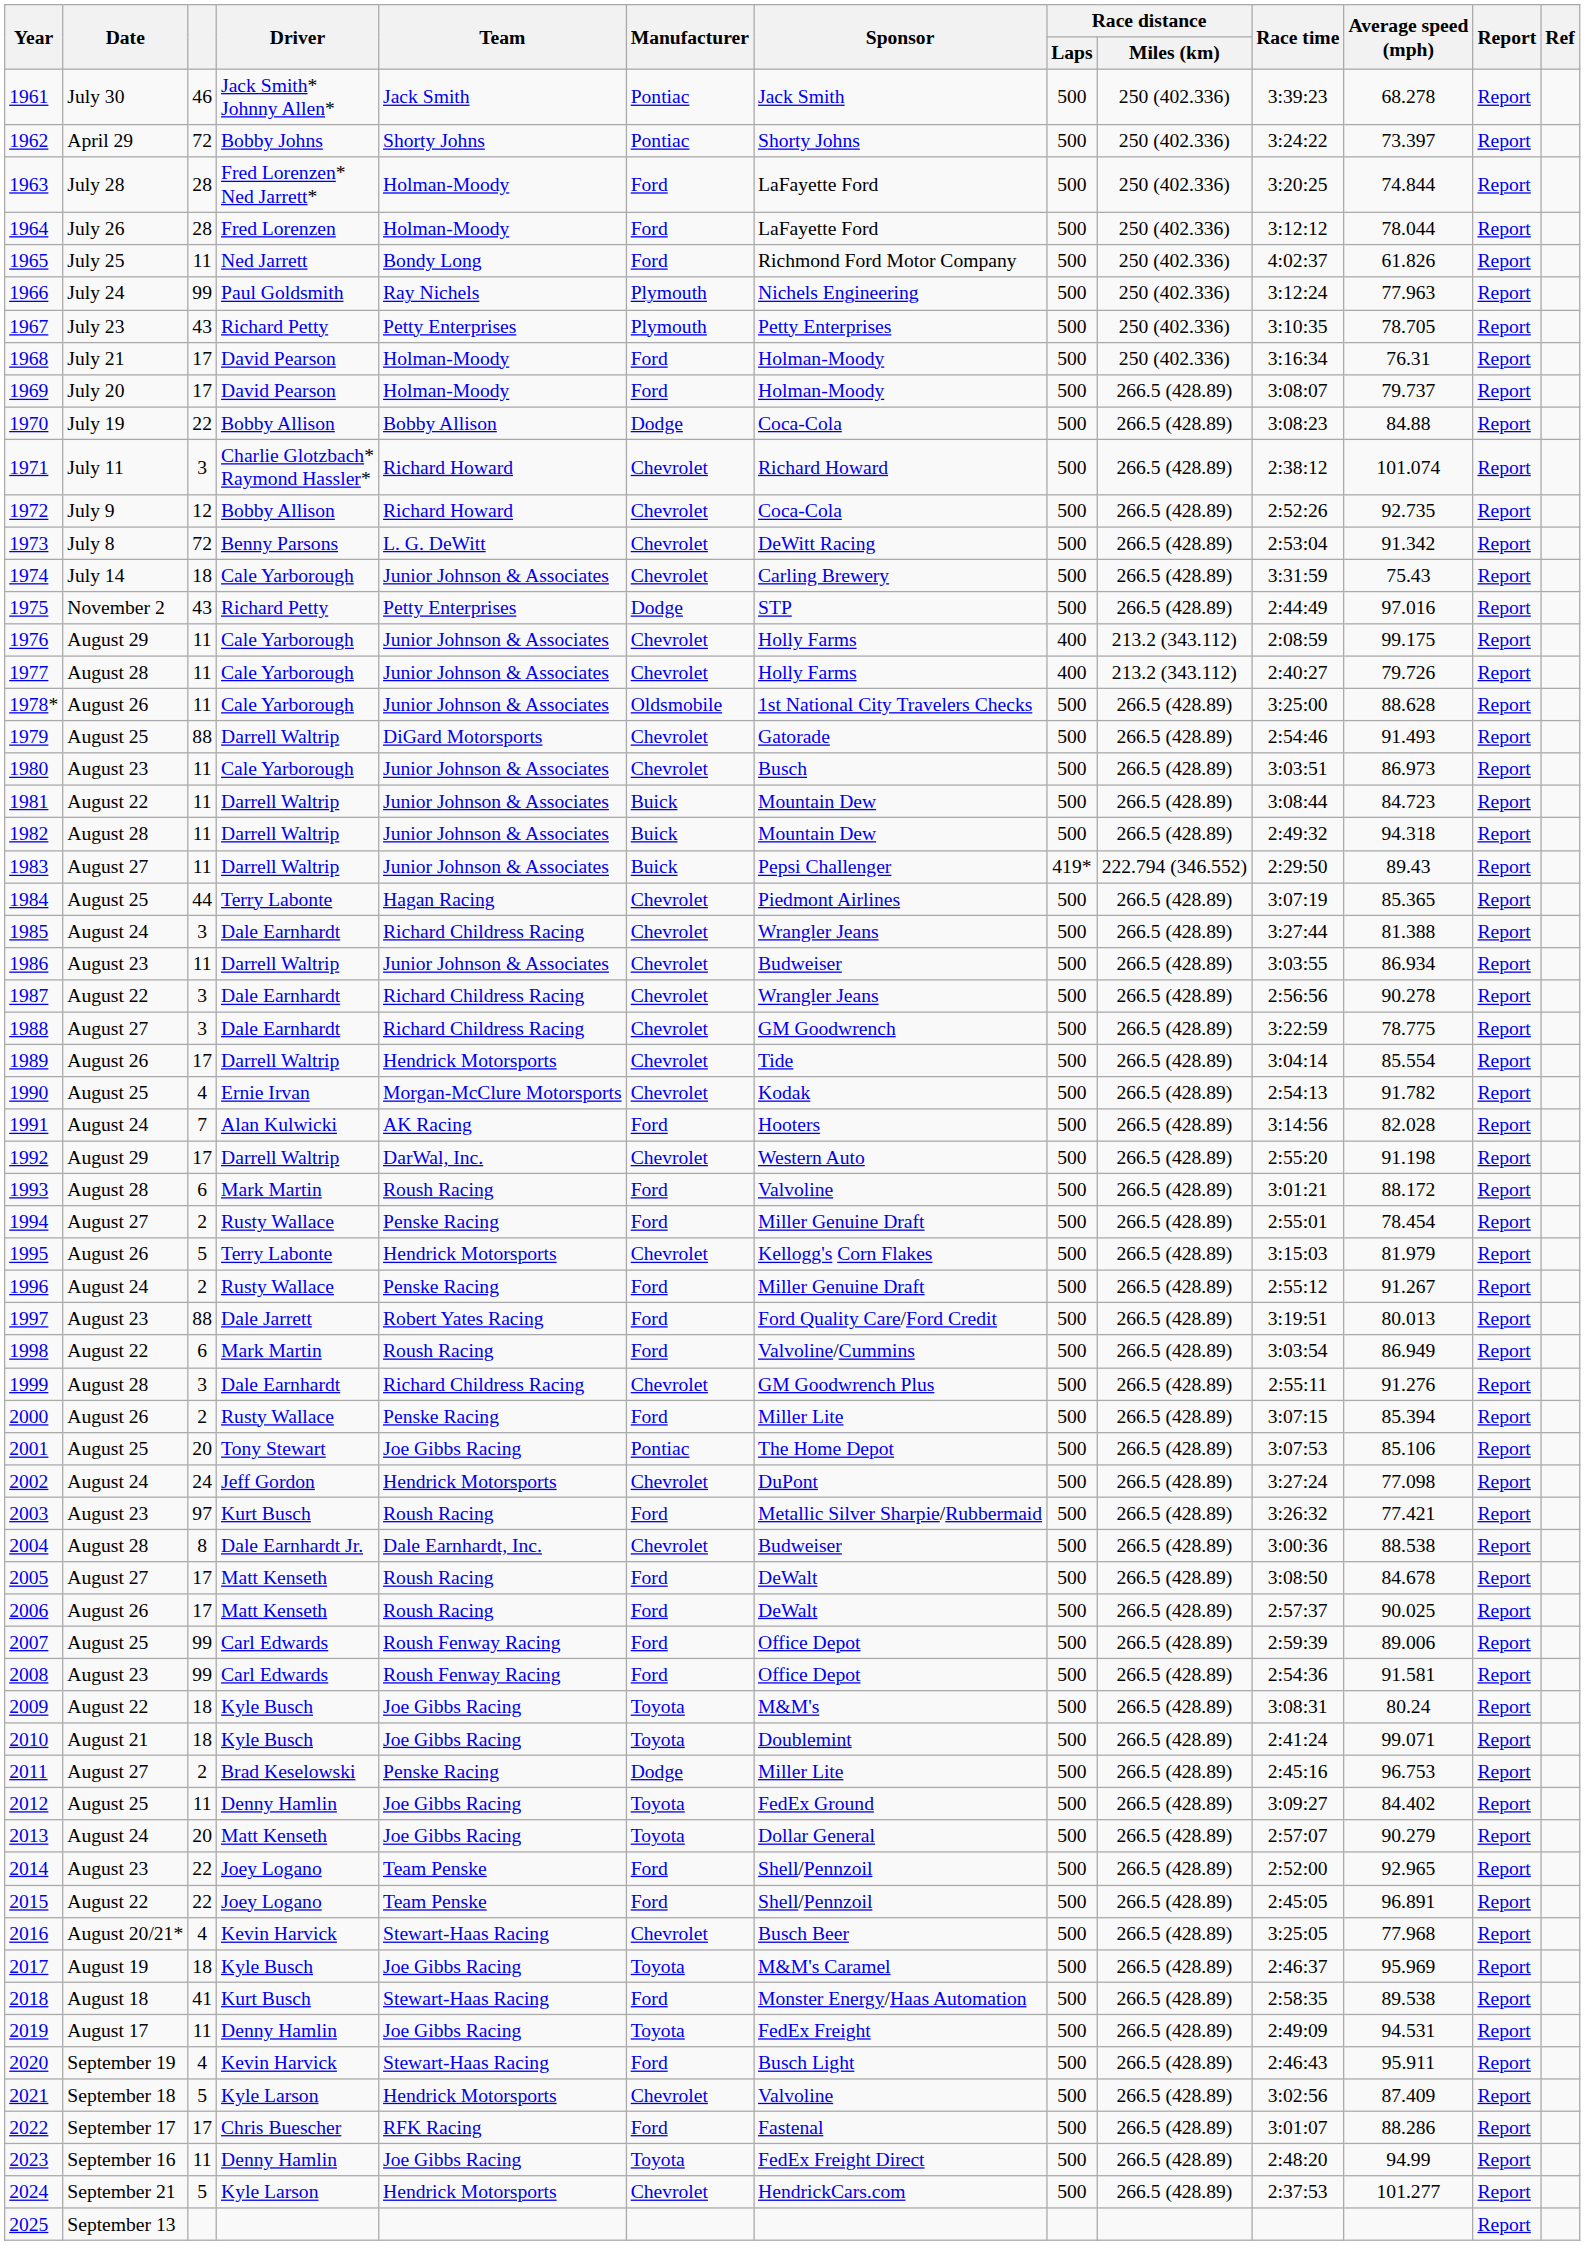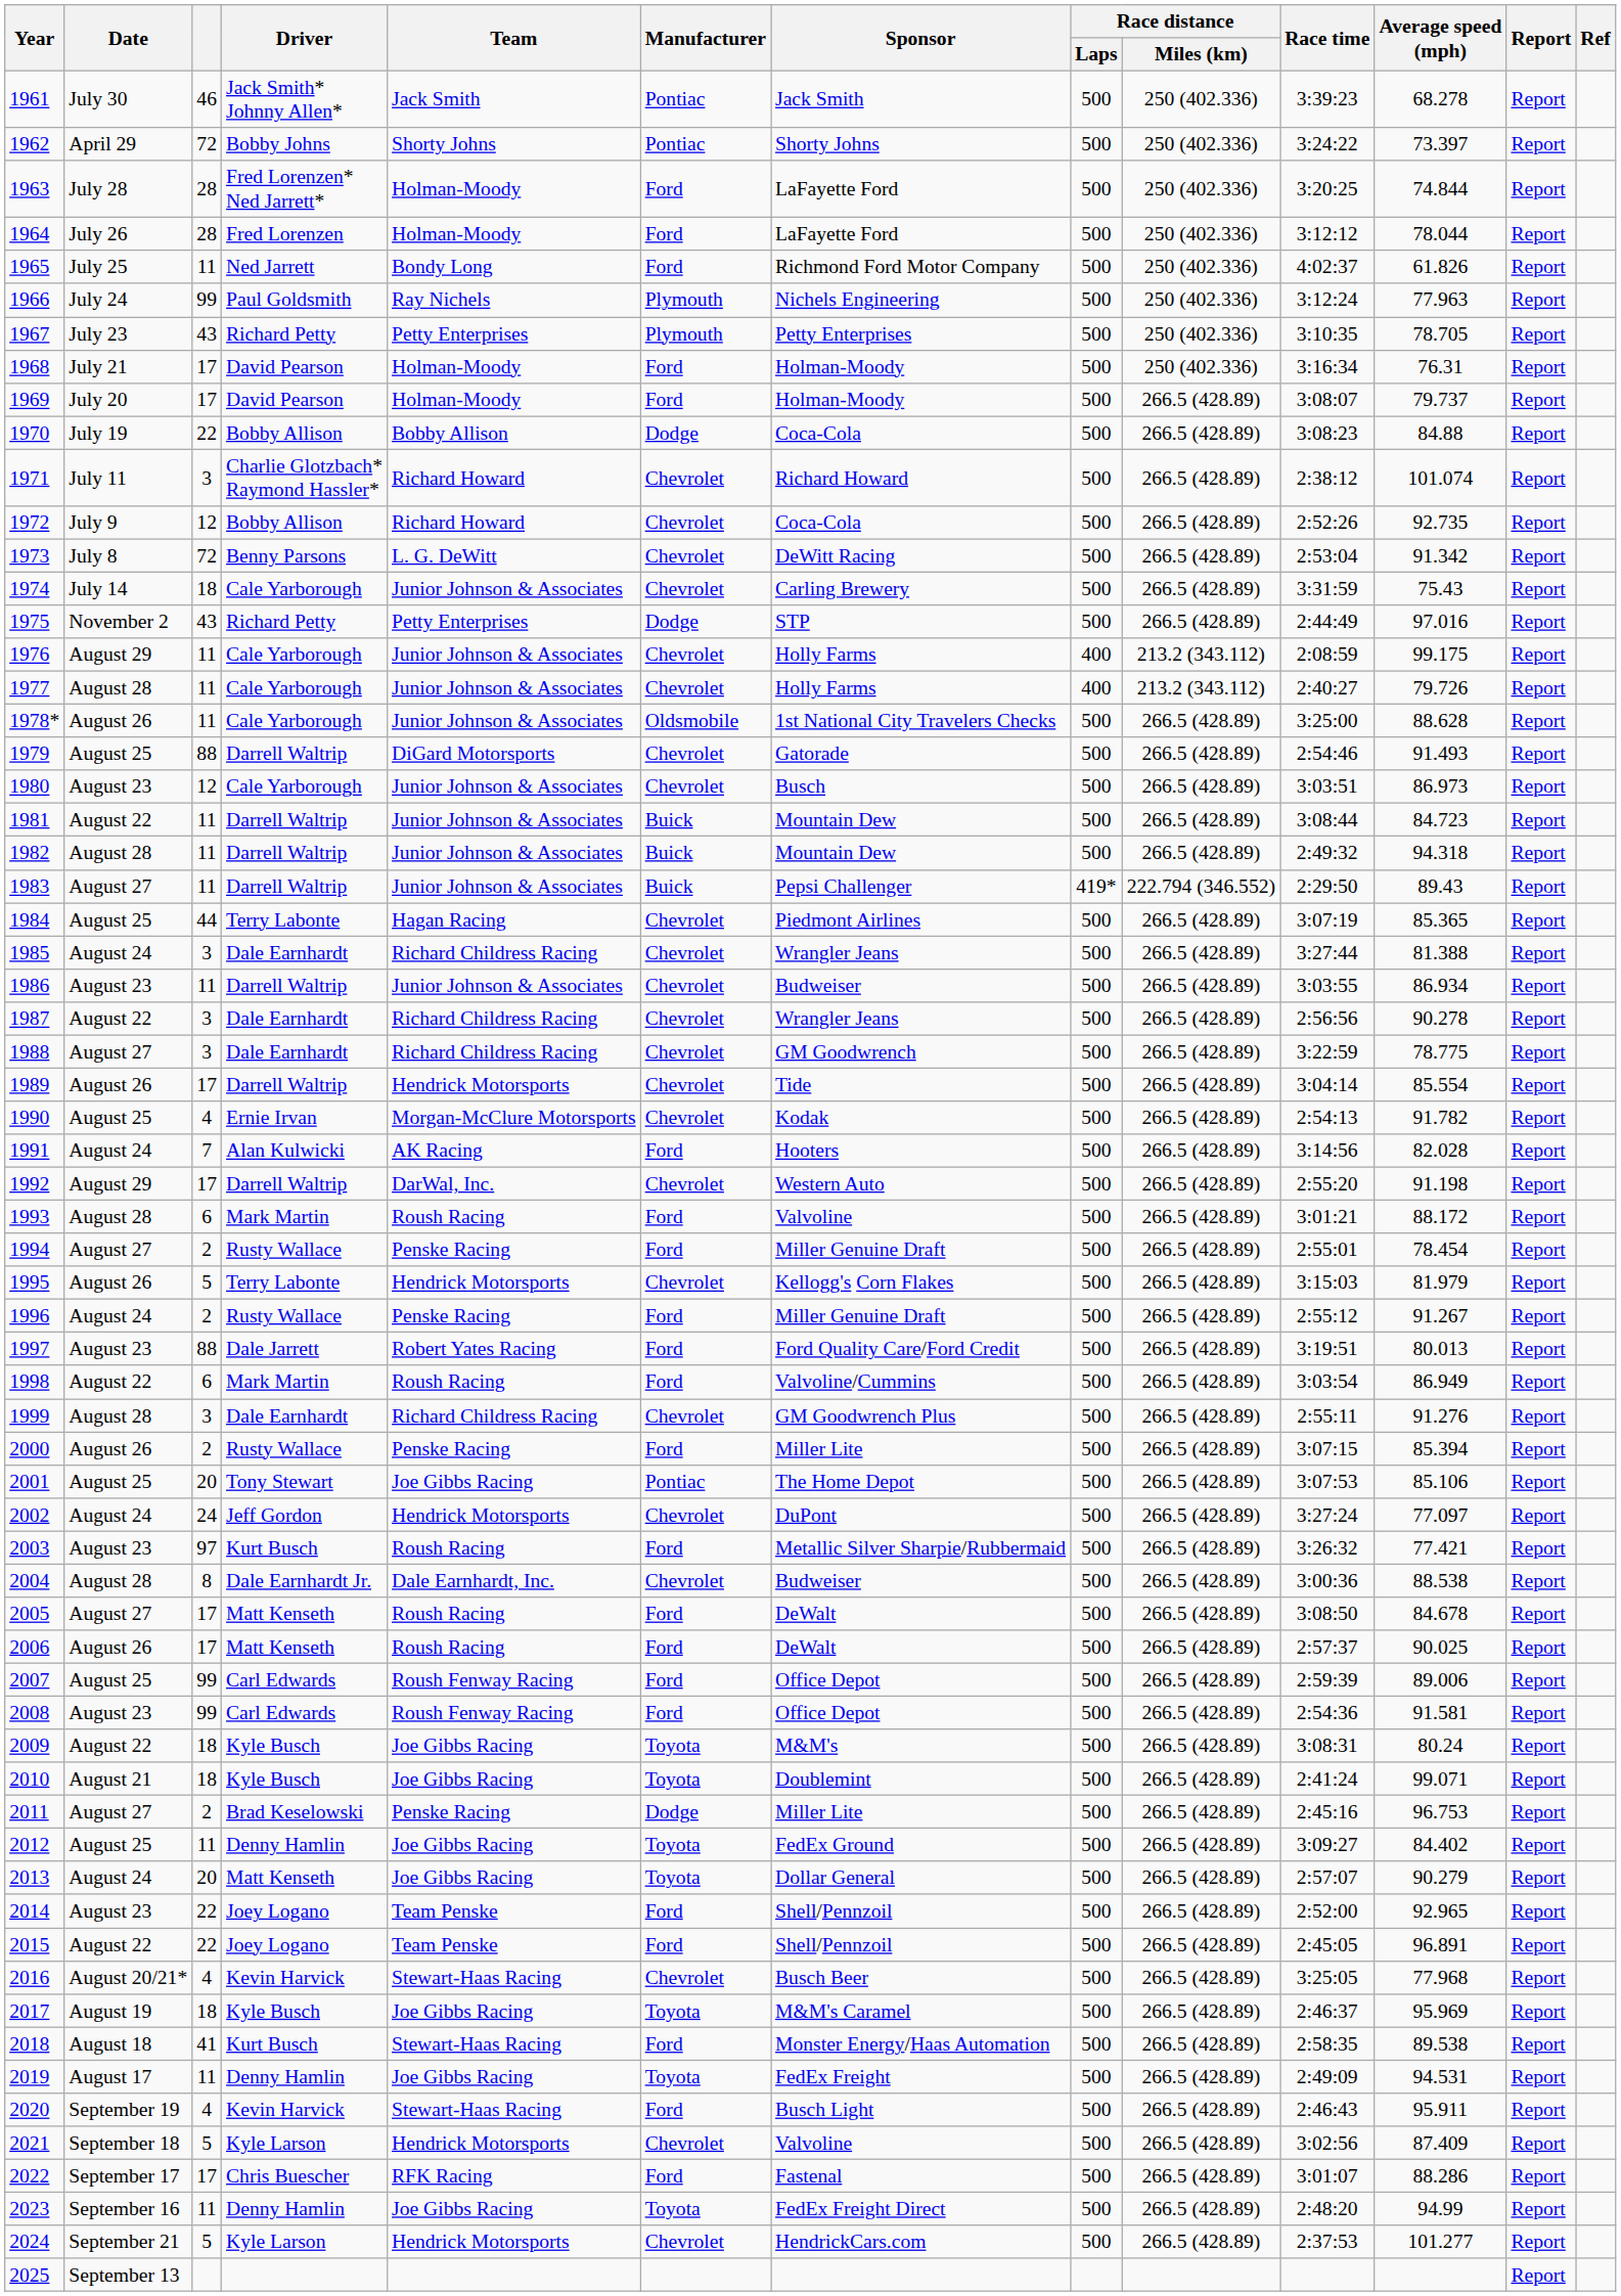1980 | column 3: 11 -> 12
2002 | Average speed (mph): 77.098 -> 77.097
